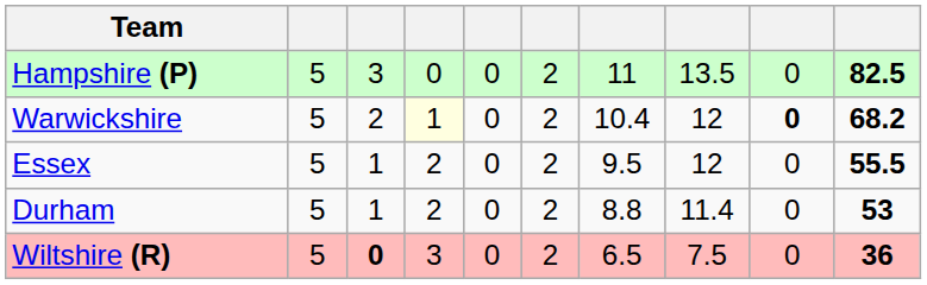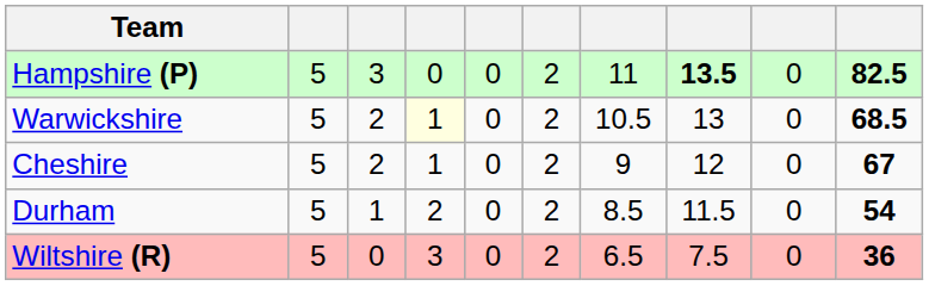Hampshire (P) | column 8: normal -> bold
Warwickshire | column 7: 10.4 -> 10.5
Warwickshire | column 8: 12 -> 13
Warwickshire | column 9: bold -> normal
Warwickshire | column 10: 68.2 -> 68.5
+ row: Cheshire | 5 | 2 | 1 | 0 | 2 | 9 | 12 | 0 | 67
- row: Essex | 5 | 1 | 2 | 0 | 2 | 9.5 | 12 | 0 | 55.5
Durham | column 7: 8.8 -> 8.5
Durham | column 8: 11.4 -> 11.5
Durham | column 10: 53 -> 54
Wiltshire (R) | column 3: bold -> normal
